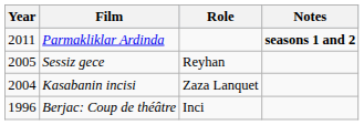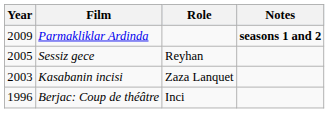Parmakliklar Ardinda | Year: 2011 -> 2009
Kasabanin incisi | Year: 2004 -> 2003
